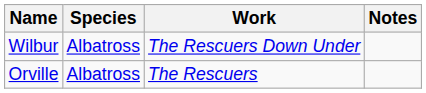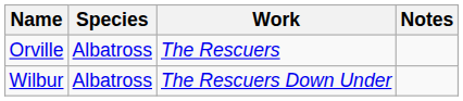rows swapped: Orville <-> Wilbur
